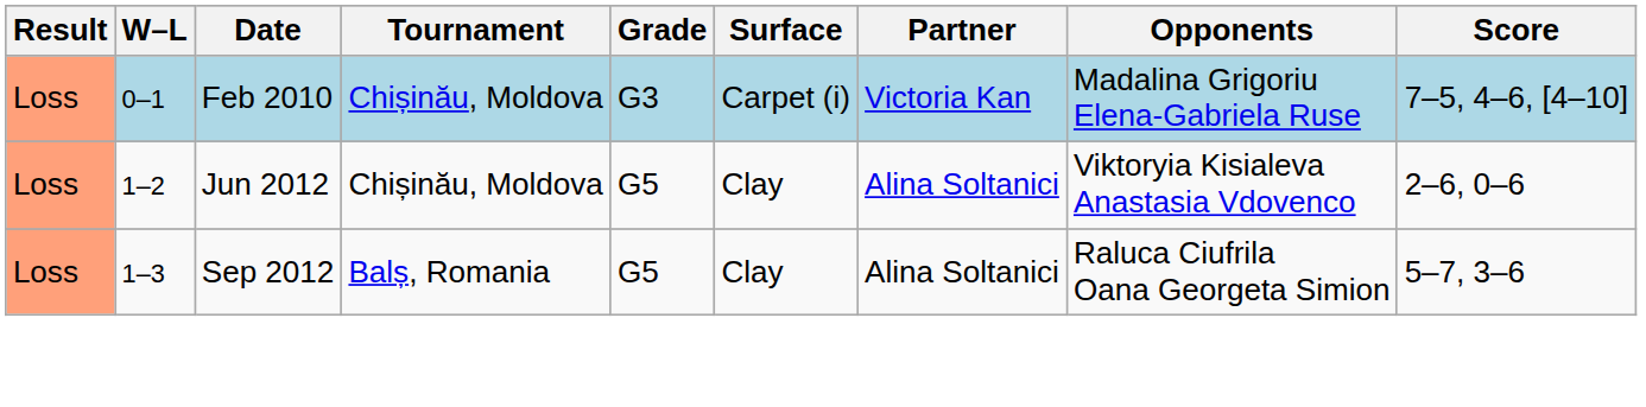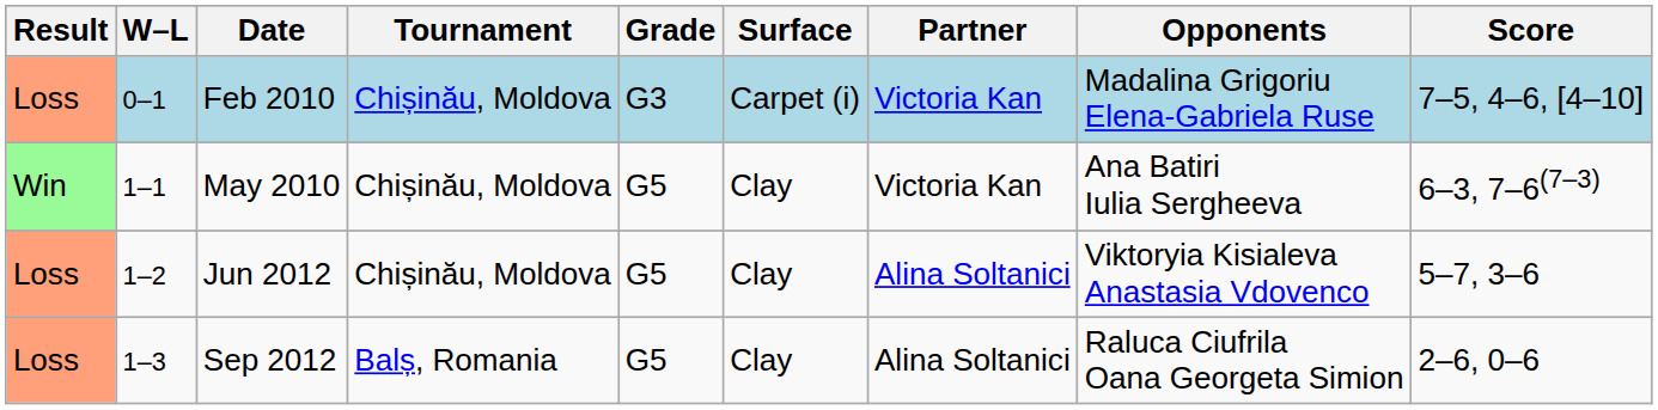+ row: Win | 1–1 | May 2010 | Chișinău, Moldova | G5 | Clay | Victoria Kan | Ana Batiri Iulia Sergheeva | 6–3, 7–6(7–3)
Jun 2012 | Score: 2–6, 0–6 -> 5–7, 3–6
Sep 2012 | Score: 5–7, 3–6 -> 2–6, 0–6
